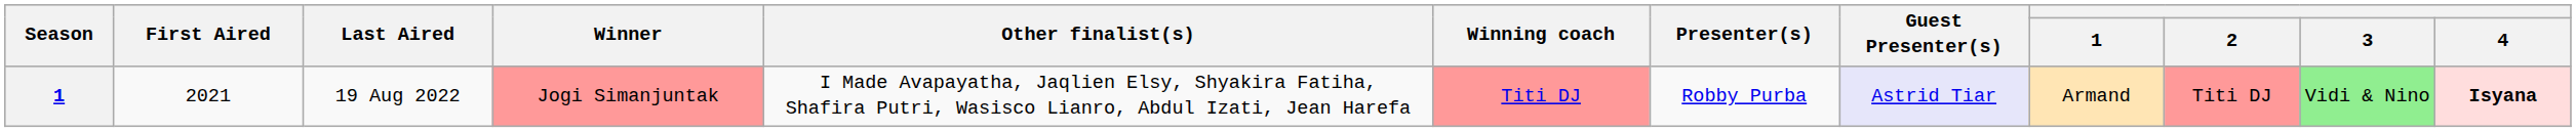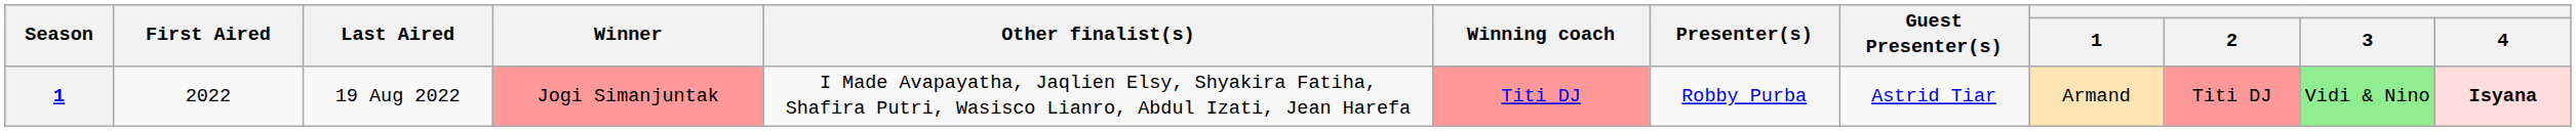19 Aug 2022 | First Aired: 2021 -> 2022
19 Aug 2022 | Guest Presenter(s): lavender background -> no background
